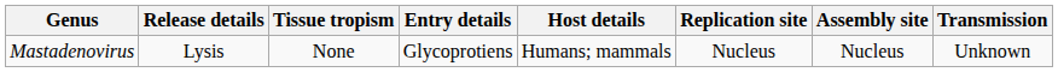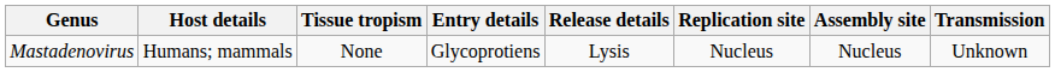columns swapped: Host details <-> Release details
